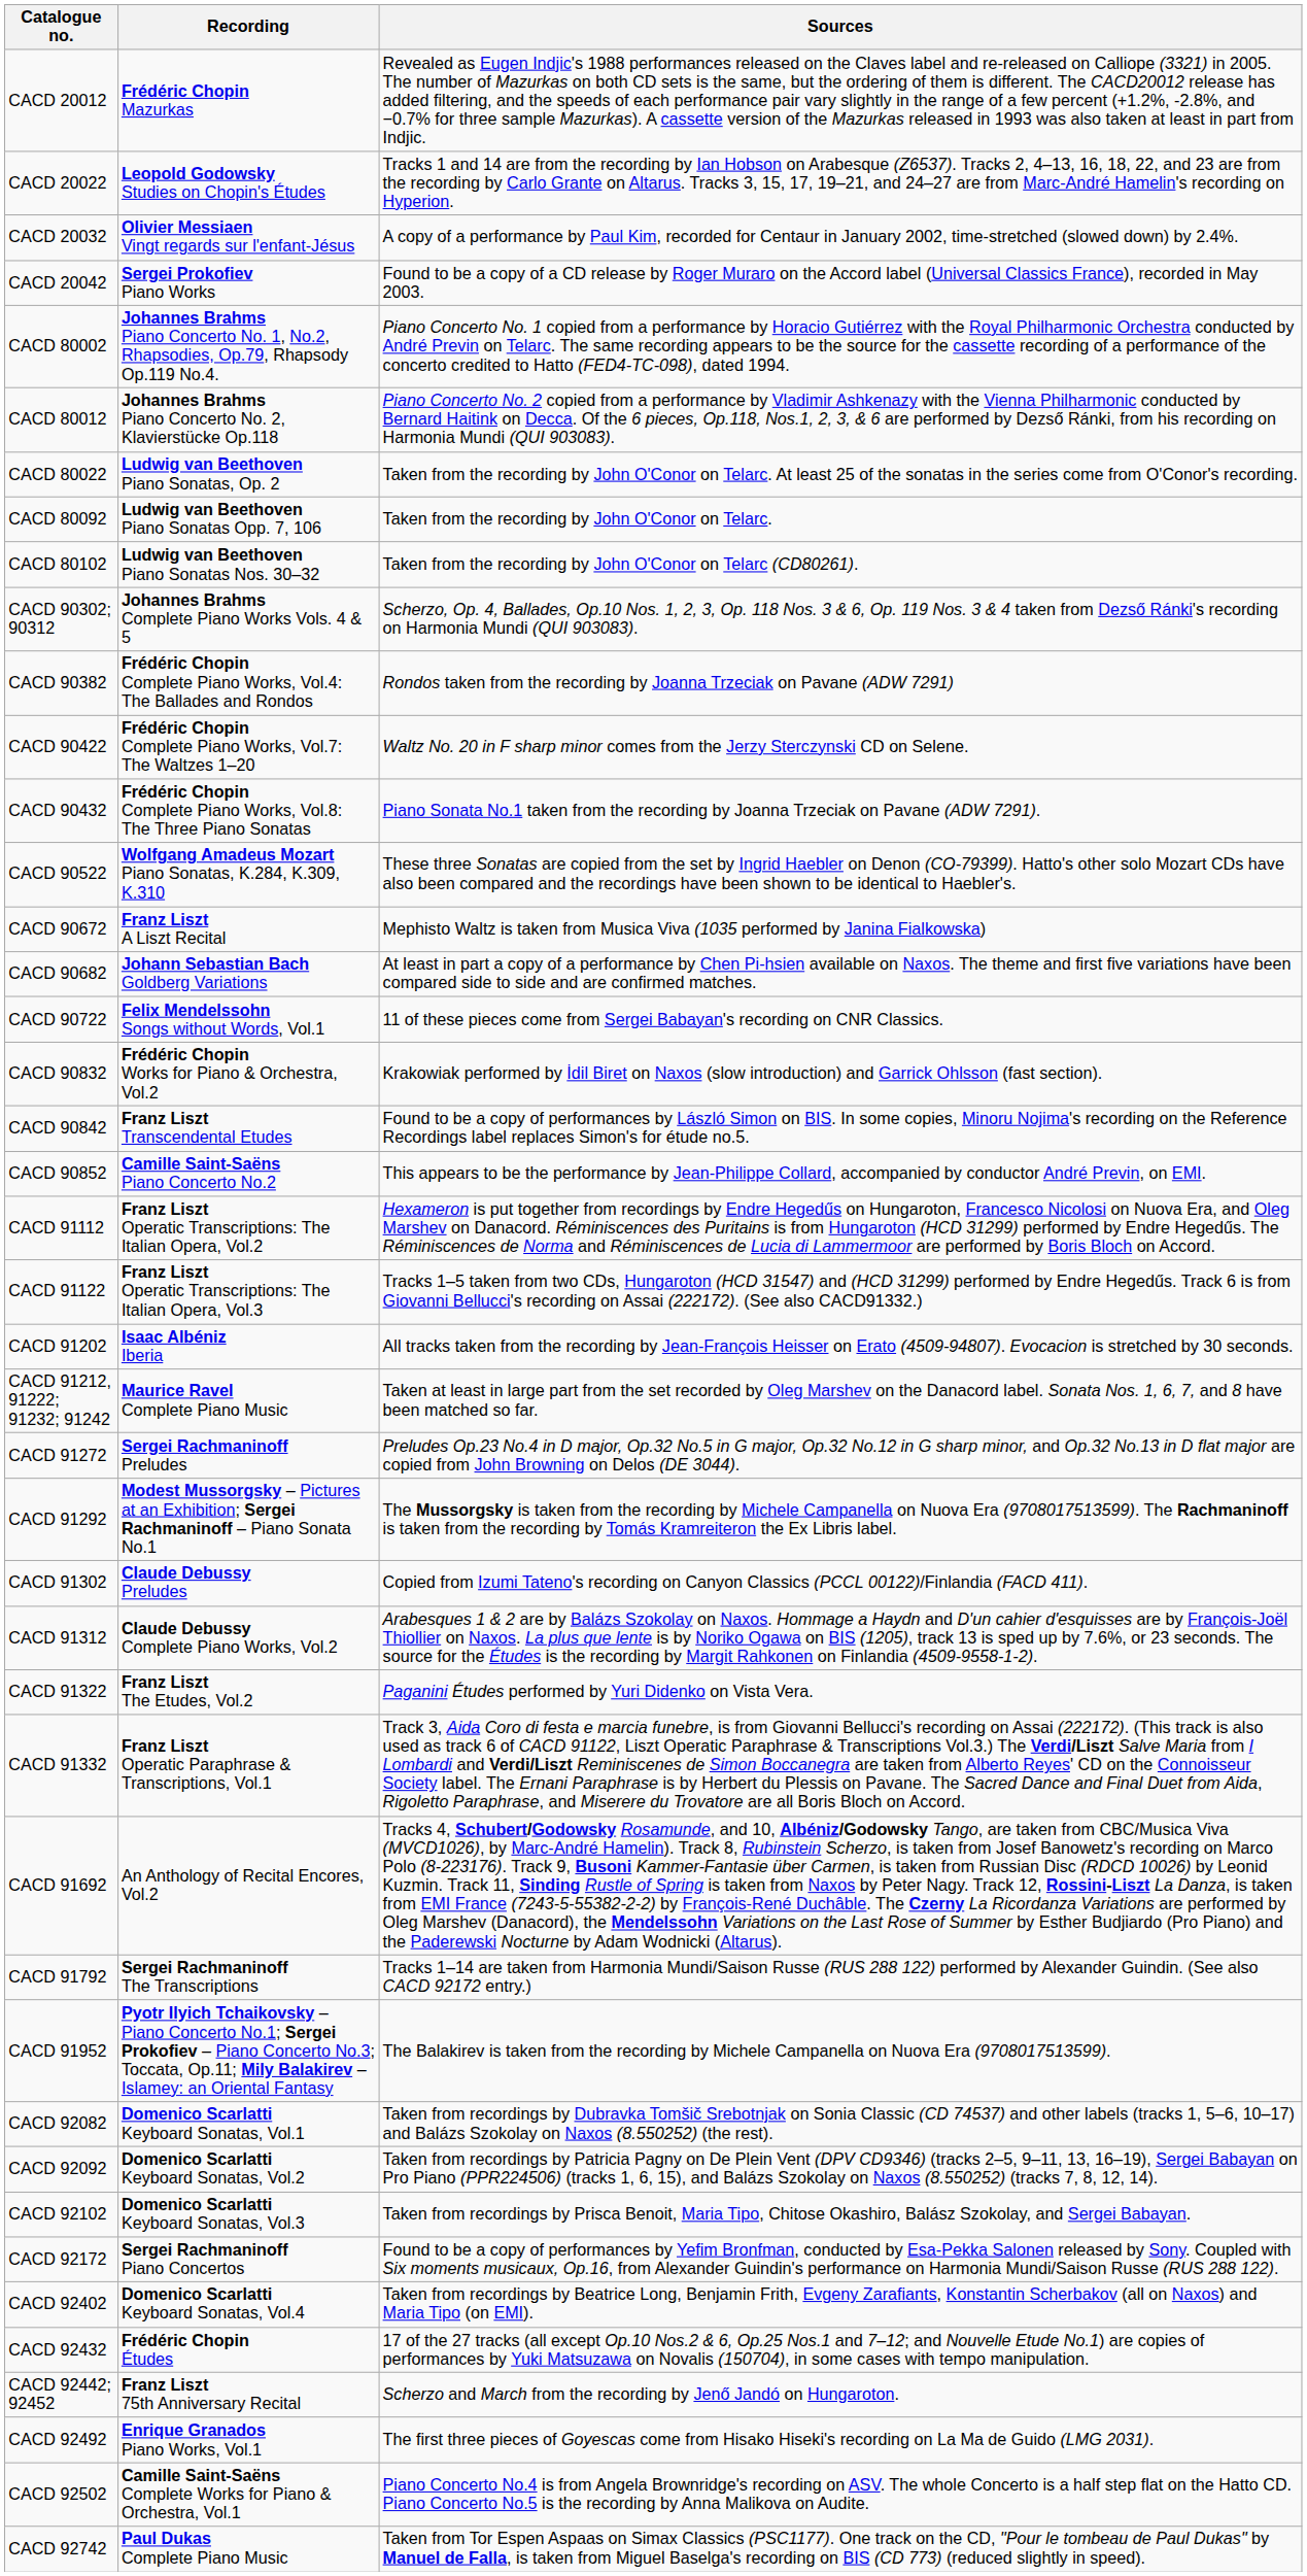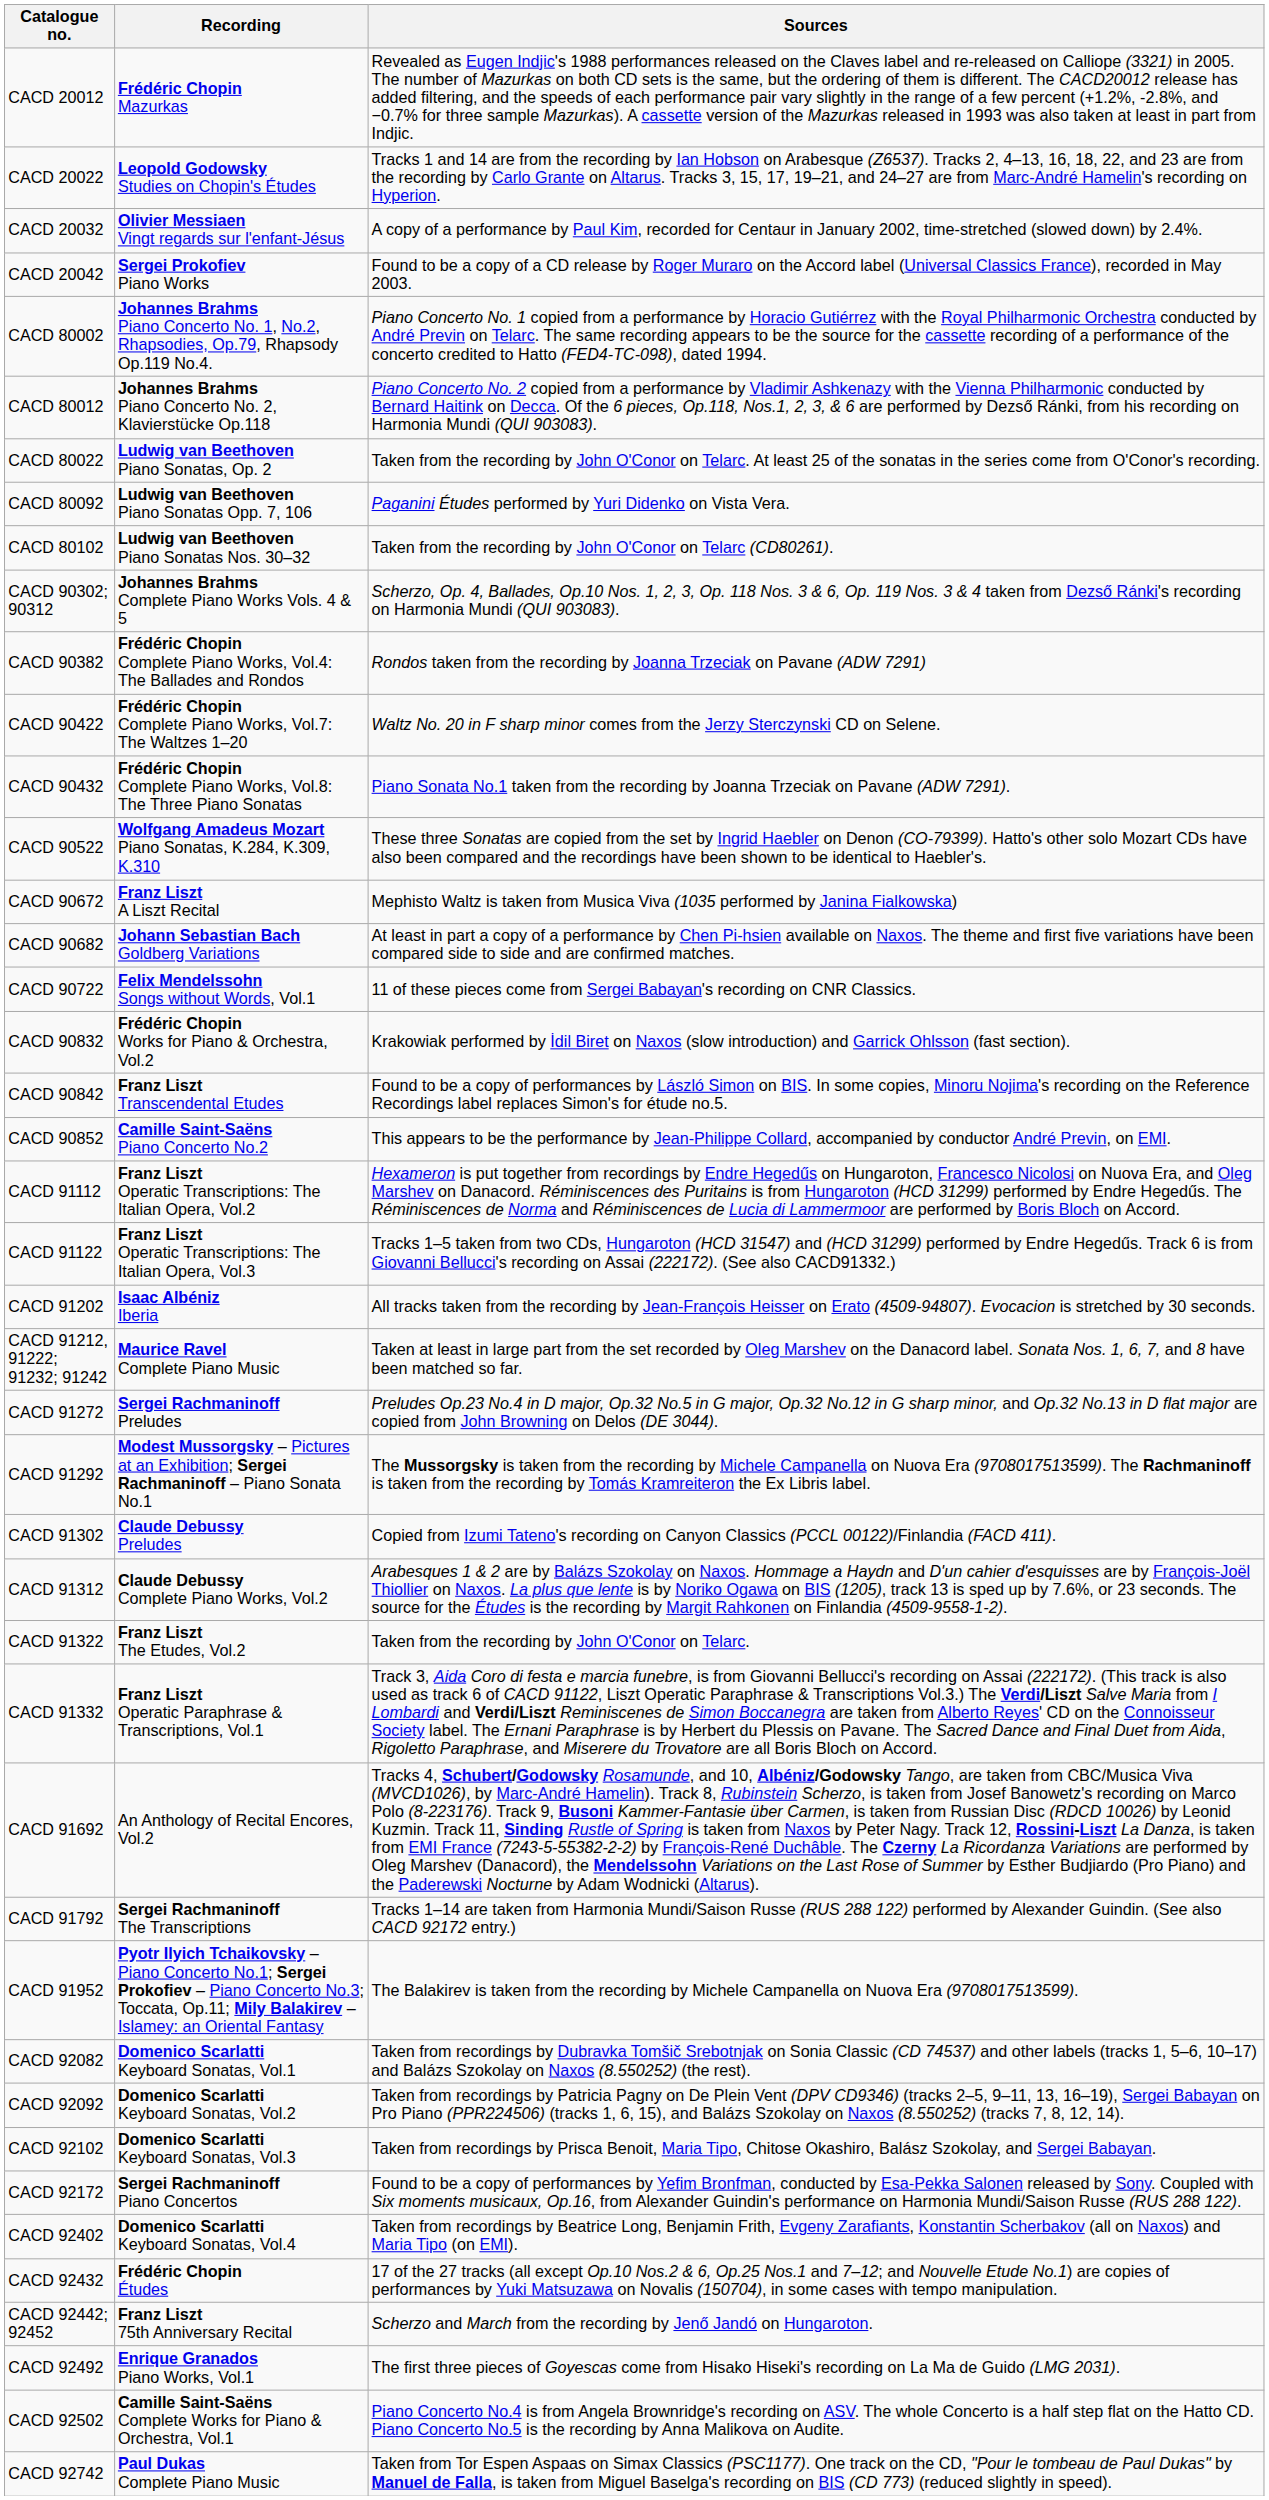CACD 80092 | Sources: Taken from the recording by John O'Conor on Telarc. -> Paganini Études performed by Yuri Didenko on Vista Vera.
CACD 91322 | Sources: Paganini Études performed by Yuri Didenko on Vista Vera. -> Taken from the recording by John O'Conor on Telarc.
